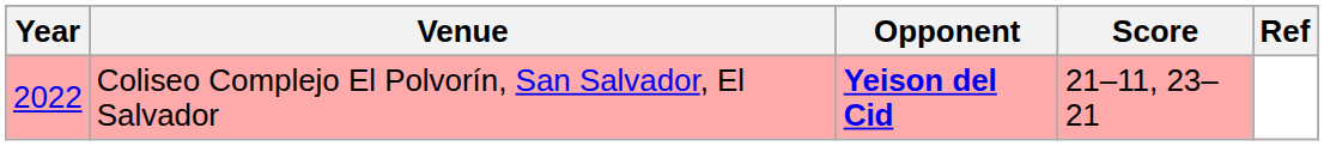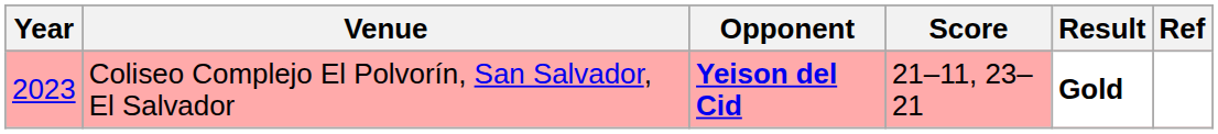+ column: Result | Gold
Coliseo Complejo El Polvorín, San Salvador, El Salvador | Year: 2022 -> 2023
